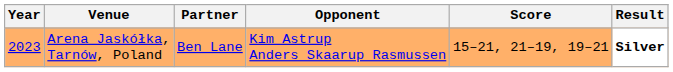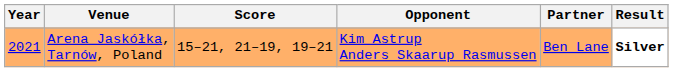columns swapped: Partner <-> Score
Arena Jaskółka, Tarnów, Poland | Year: 2023 -> 2021
